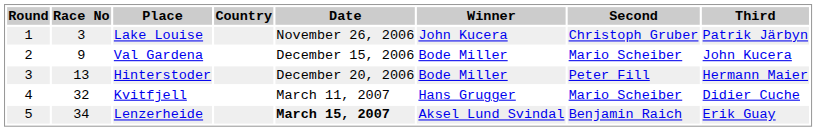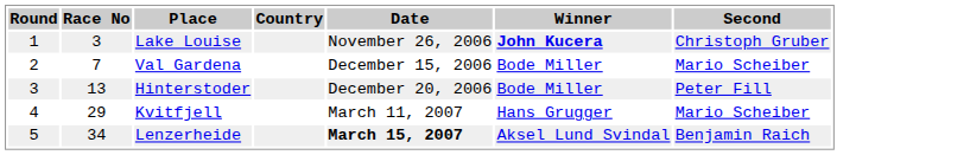- column: Third | Patrik Järbyn | John Kucera | Hermann Maier | Didier Cuche | Erik Guay
Lake Louise | Winner: normal -> bold
Val Gardena | Race No: 9 -> 7
Kvitfjell | Race No: 32 -> 29
